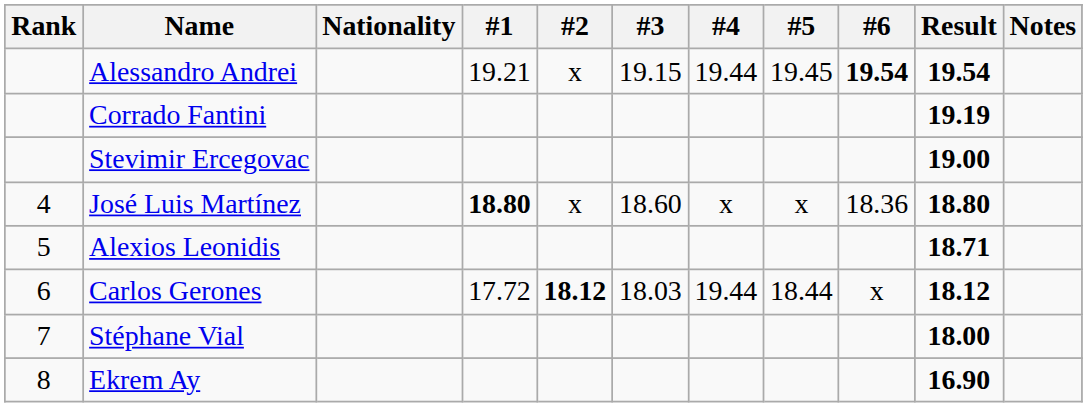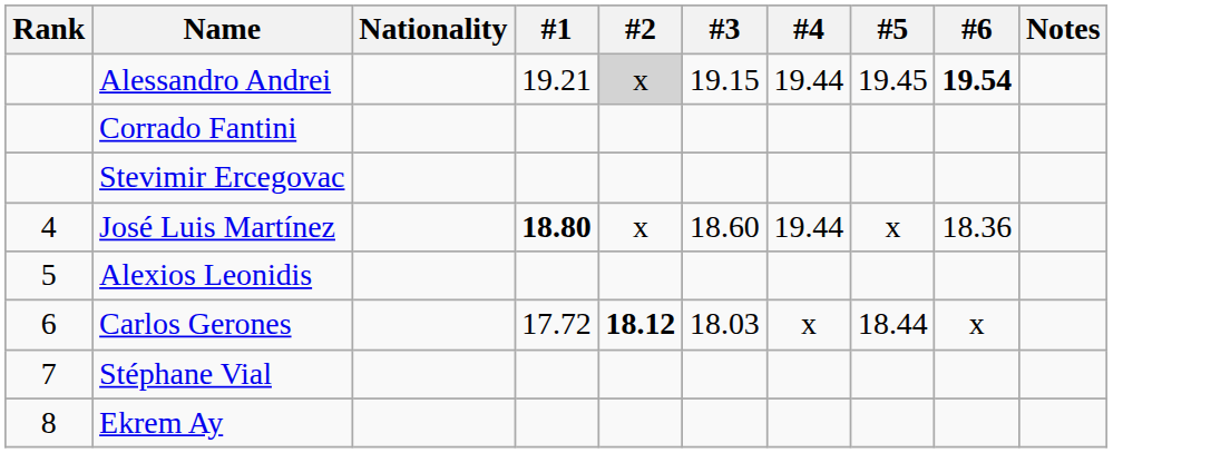- column: Result | 19.54 | 19.19 | 19.00 | 18.80 | 18.71 | 18.12 | 18.00 | 16.90
Alessandro Andrei | #2: no background -> lightgrey background
José Luis Martínez | #4: x -> 19.44
Carlos Gerones | #4: 19.44 -> x
